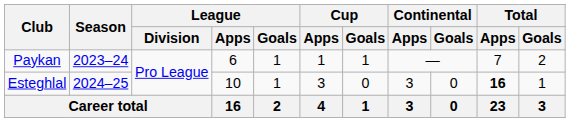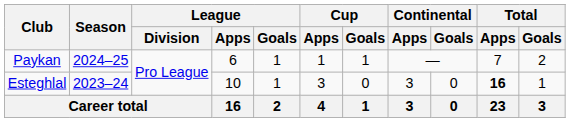Paykan | Season: 2023–24 -> 2024–25
Esteghlal | Season: 2024–25 -> 2023–24
